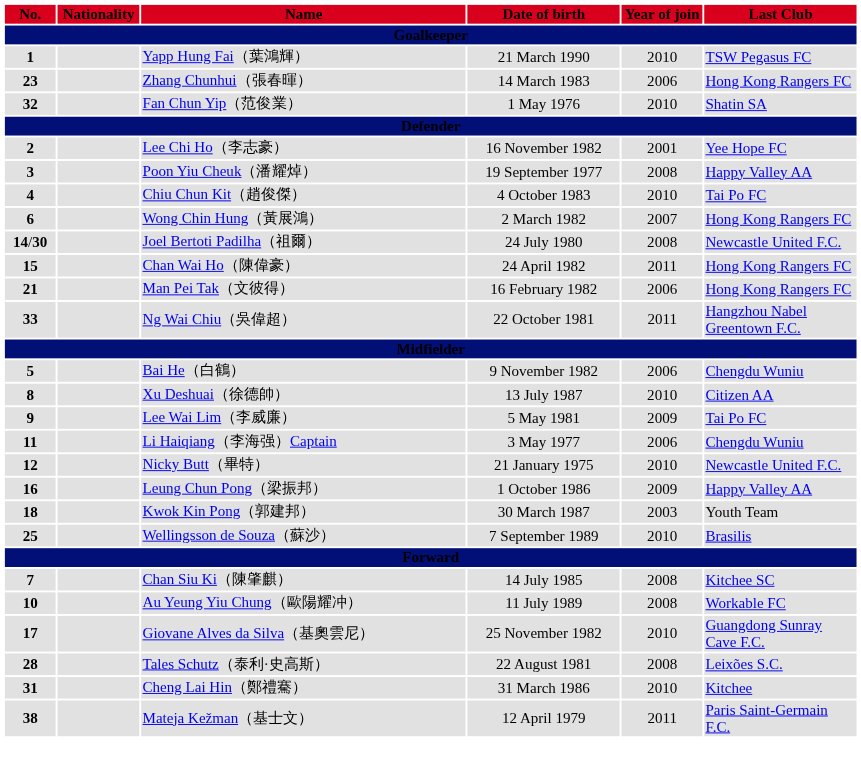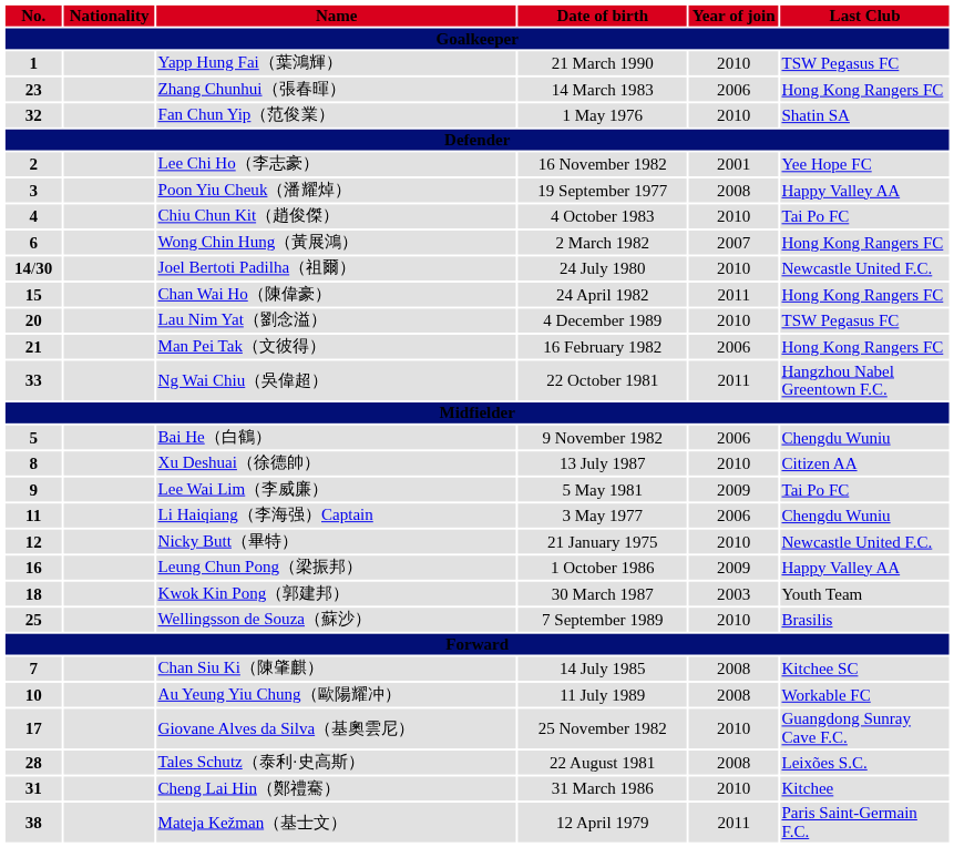Joel Bertoti Padilha（祖爾） | Year of join: 2008 -> 2010
+ row: 20 | Lau Nim Yat（劉念溢） | 4 December 1989 | 2010 | TSW Pegasus FC
